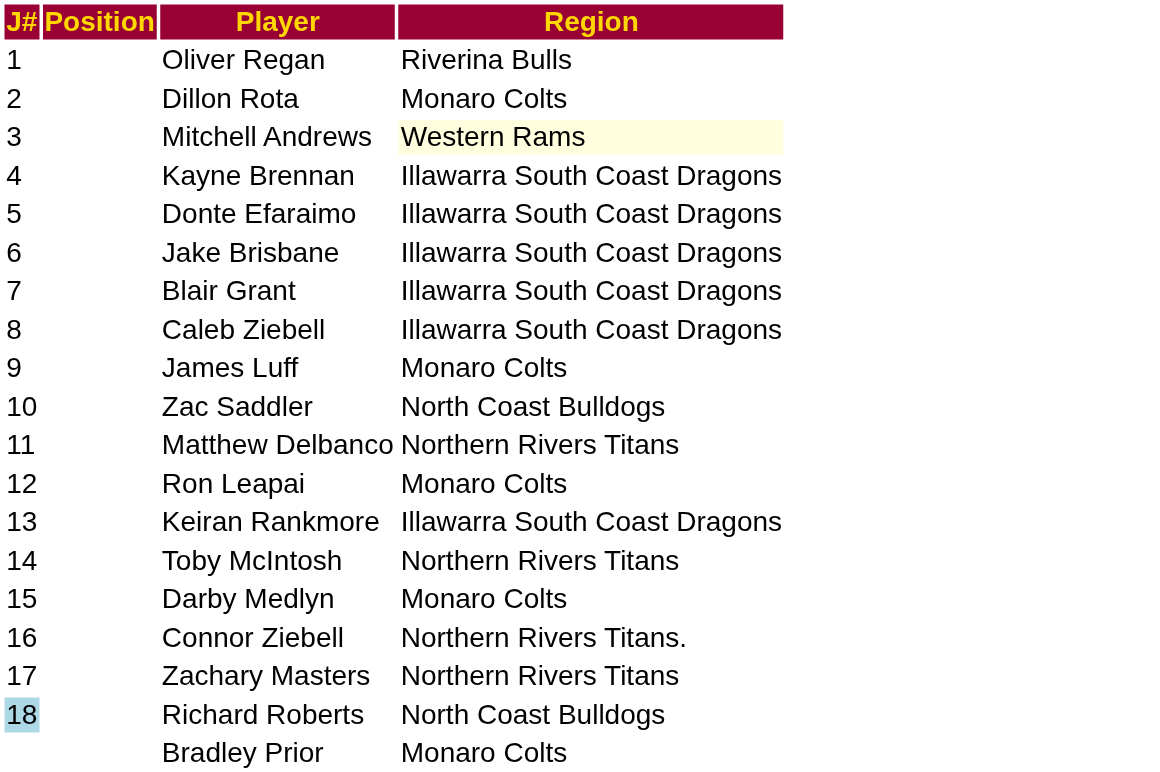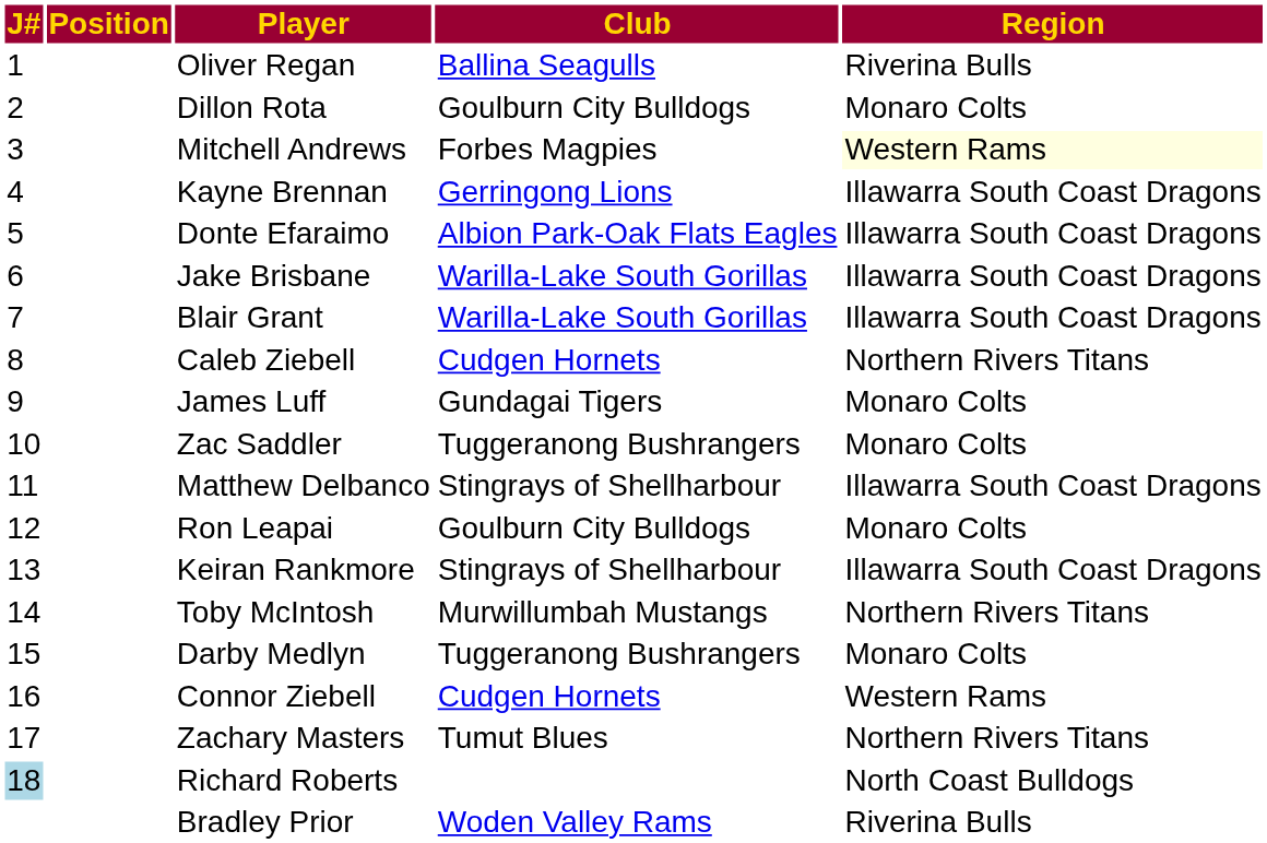+ column: Club | Ballina Seagulls | Goulburn City Bulldogs | Forbes Magpies | Gerringong Lions | Albion Park-Oak Flats Eagles | Warilla-Lake South Gorillas | Warilla-Lake South Gorillas | Cudgen Hornets | Gundagai Tigers | Tuggeranong Bushrangers | Stingrays of Shellharbour | Goulburn City Bulldogs | Stingrays of Shellharbour | Murwillumbah Mustangs | Tuggeranong Bushrangers | Cudgen Hornets | Tumut Blues | Woden Valley Rams
Caleb Ziebell | Region: Illawarra South Coast Dragons -> Northern Rivers Titans
Zac Saddler | Region: North Coast Bulldogs -> Monaro Colts
Matthew Delbanco | Region: Northern Rivers Titans -> Illawarra South Coast Dragons
Connor Ziebell | Region: Northern Rivers Titans. -> Western Rams
Bradley Prior | Region: Monaro Colts -> Riverina Bulls
